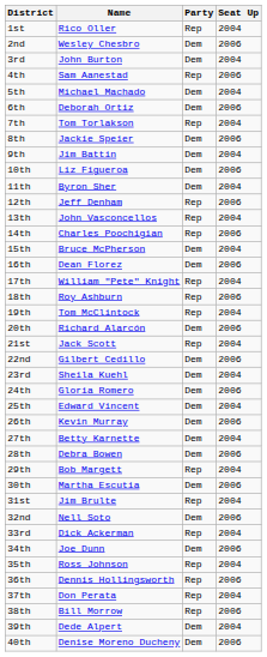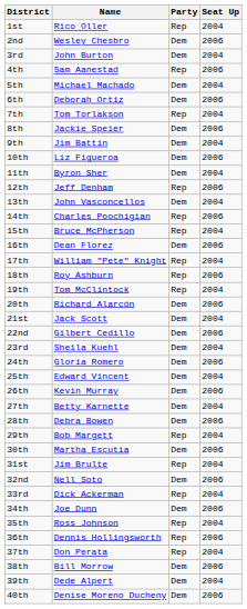13th | Party: Rep -> Dem
15th | Party: Dem -> Rep
21st | Party: Rep -> Dem
38th | Party: Rep -> Dem
